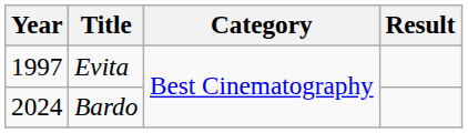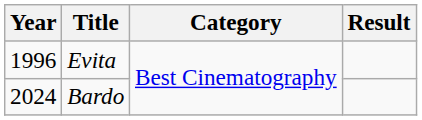Evita | Year: 1997 -> 1996
